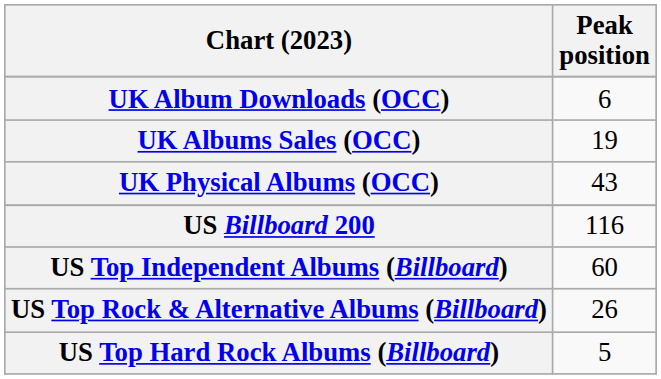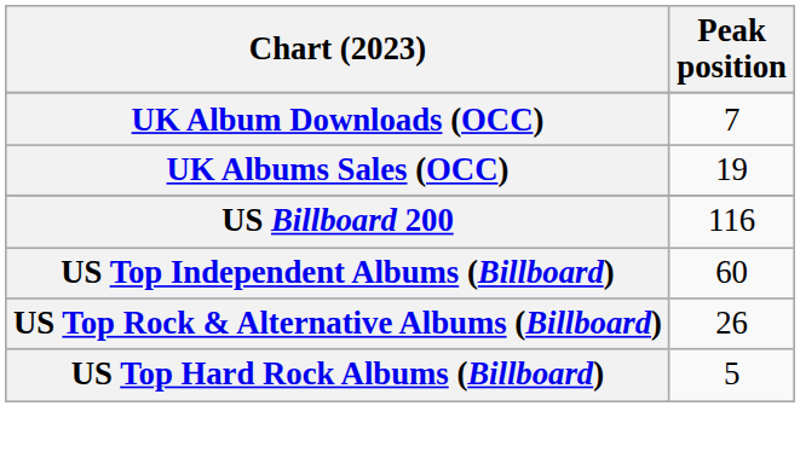UK Album Downloads (OCC) | Peak position: 6 -> 7
- row: UK Physical Albums (OCC) | 43
